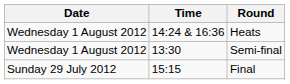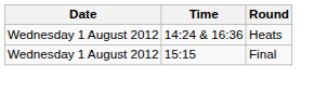- row: Wednesday 1 August 2012 | 13:30 | Semi-final
Final | Date: Sunday 29 July 2012 -> Wednesday 1 August 2012
